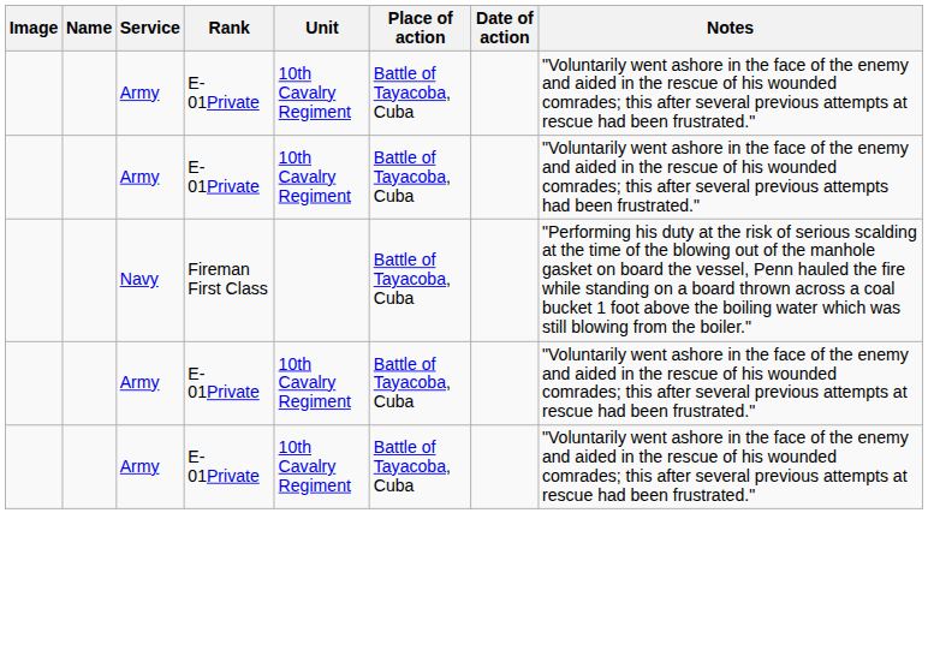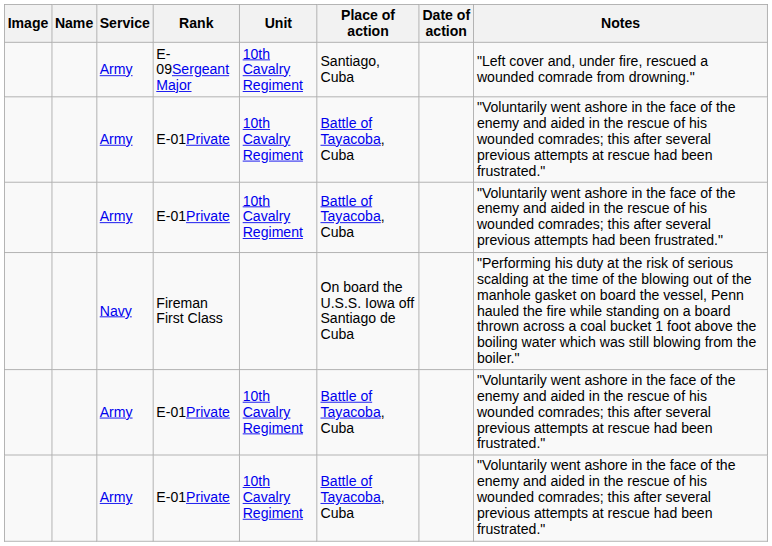+ row: Army | E-09Sergeant Major | 10th Cavalry Regiment | Santiago, Cuba | "Left cover and, under fire, rescued a wounded comrade from drowning."
Fireman First Class | Place of action: Battle of Tayacoba, Cuba -> On board the U.S.S. Iowa off Santiago de Cuba
